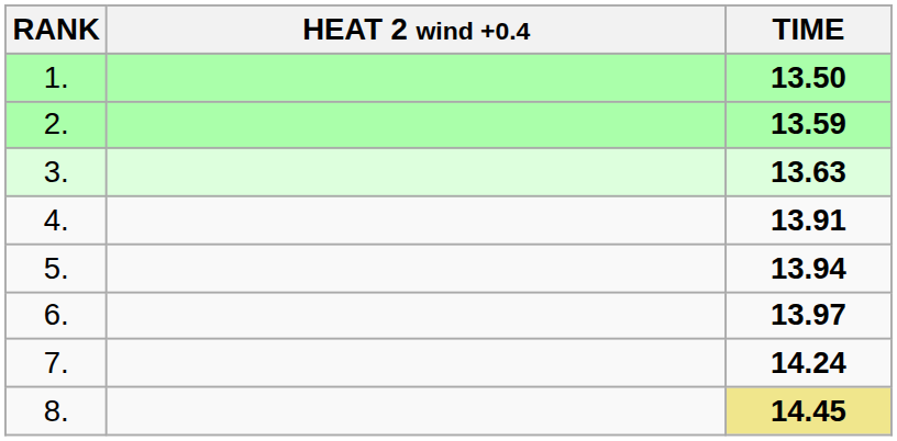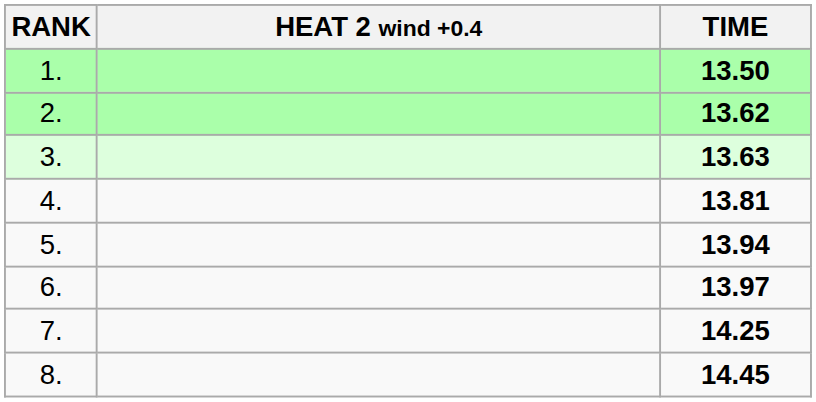2. | TIME: 13.59 -> 13.62
4. | TIME: 13.91 -> 13.81
7. | TIME: 14.24 -> 14.25
8. | TIME: khaki background -> no background
